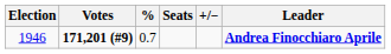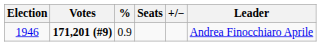1946 | %: 0.7 -> 0.9
1946 | Leader: bold -> normal
